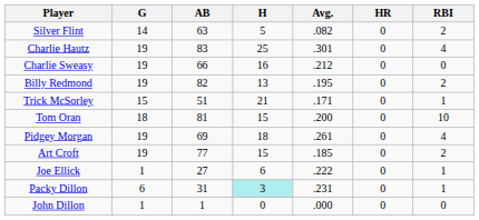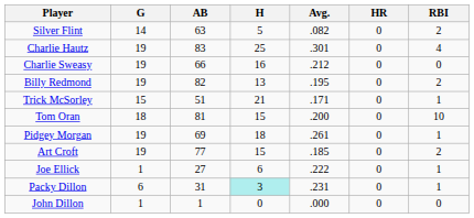Pidgey Morgan | RBI: 4 -> 1
